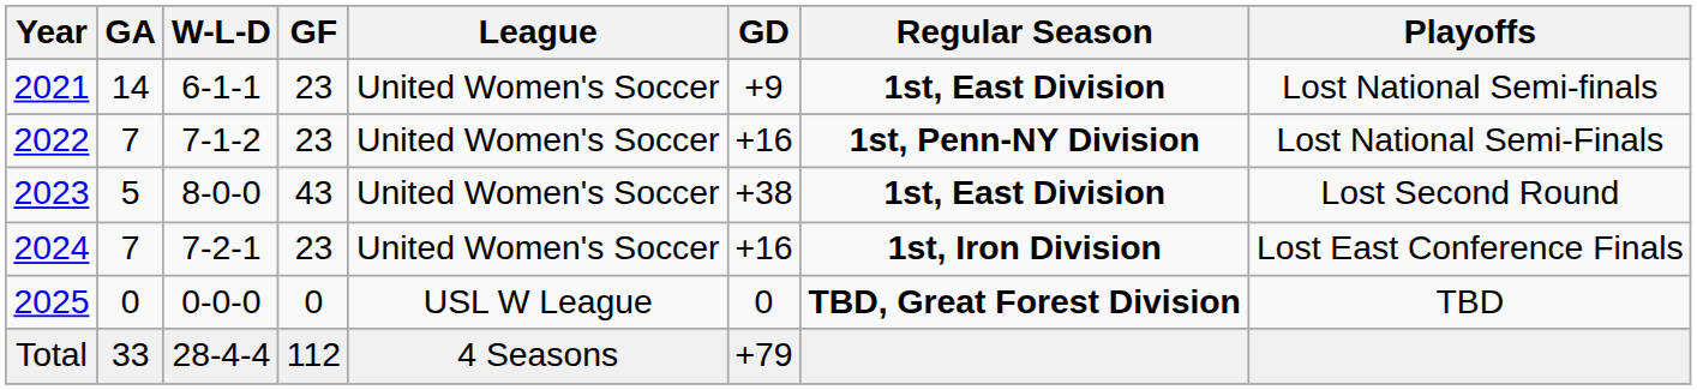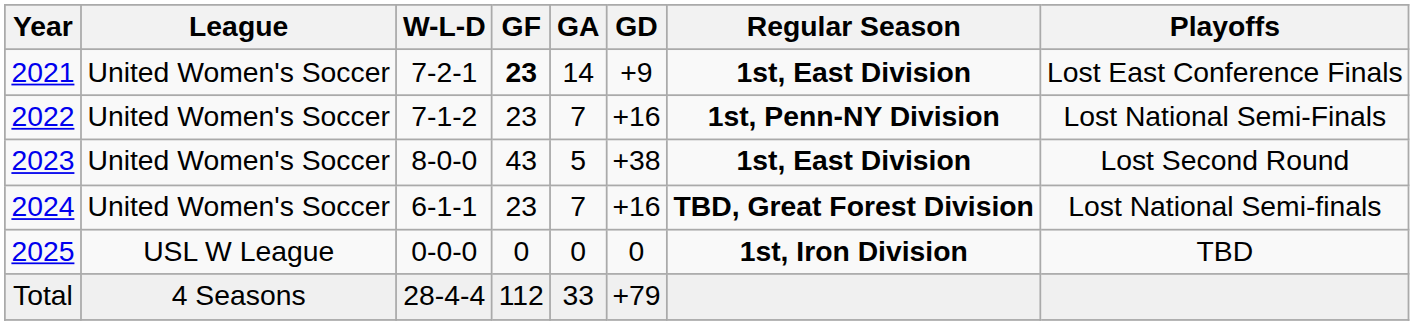columns swapped: League <-> GA
2021 | W-L-D: 6-1-1 -> 7-2-1
2021 | GF: normal -> bold
2021 | Playoffs: Lost National Semi-finals -> Lost East Conference Finals
2024 | W-L-D: 7-2-1 -> 6-1-1
2024 | Regular Season: 1st, Iron Division -> TBD, Great Forest Division
2024 | Playoffs: Lost East Conference Finals -> Lost National Semi-finals
2025 | Regular Season: TBD, Great Forest Division -> 1st, Iron Division
